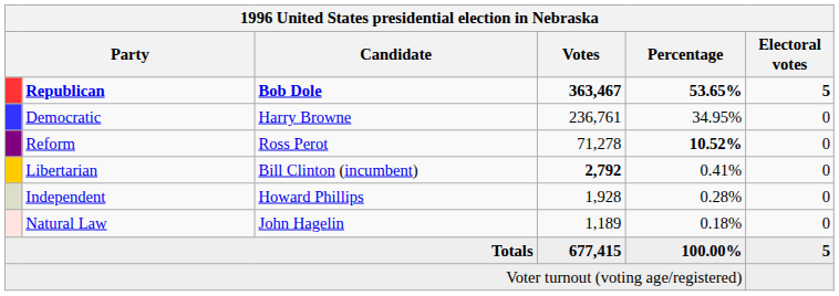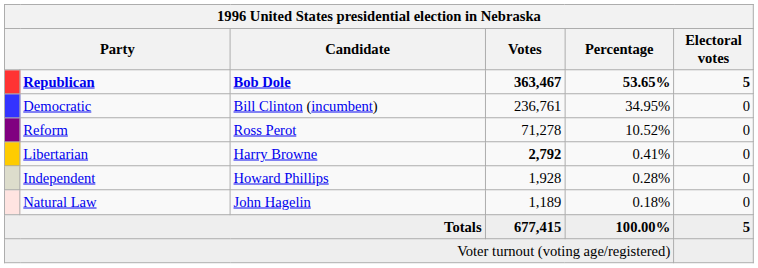Democratic | Candidate: Harry Browne -> Bill Clinton (incumbent)
Reform | Percentage: bold -> normal
Libertarian | Candidate: Bill Clinton (incumbent) -> Harry Browne
